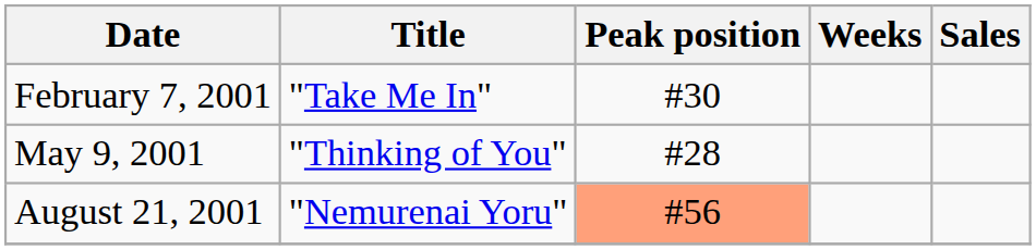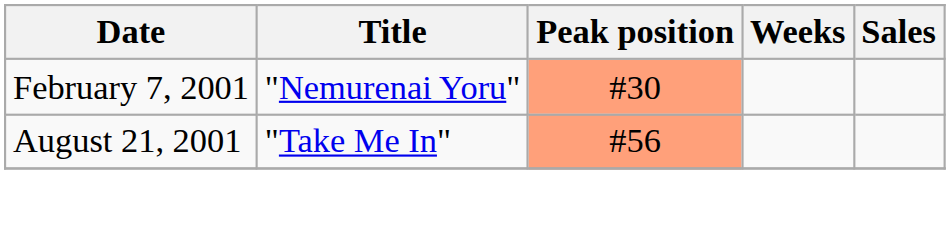February 7, 2001 | Title: "Take Me In" -> "Nemurenai Yoru"
February 7, 2001 | Peak position: no background -> lightsalmon background
- row: May 9, 2001 | "Thinking of You" | #28
August 21, 2001 | Title: "Nemurenai Yoru" -> "Take Me In"
